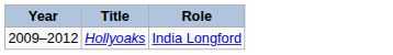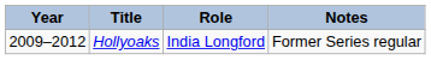+ column: Notes | Former Series regular
